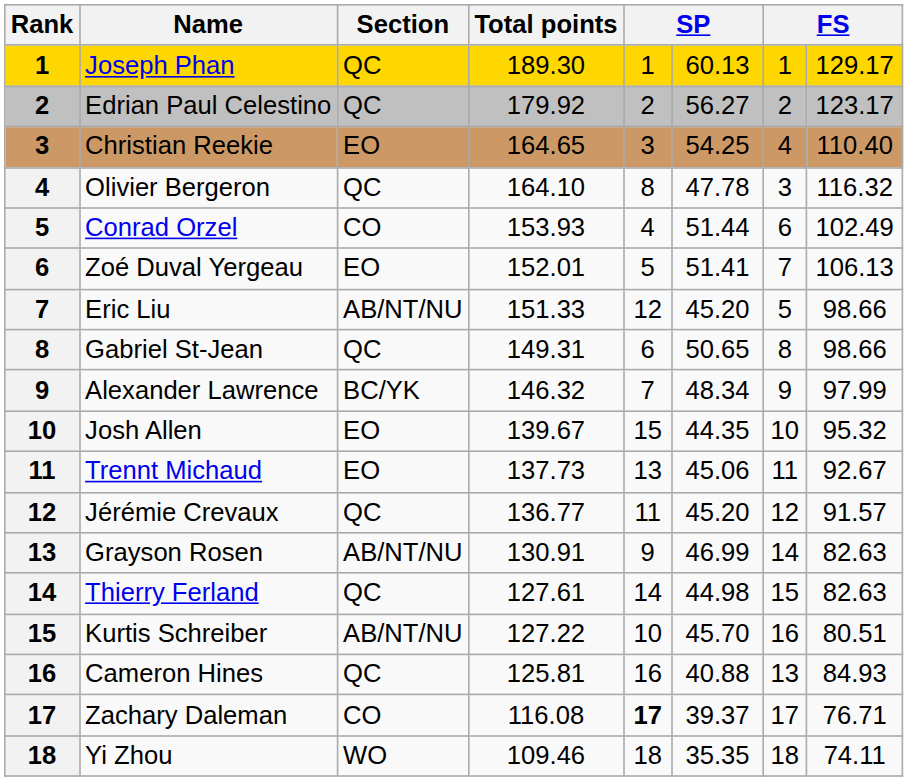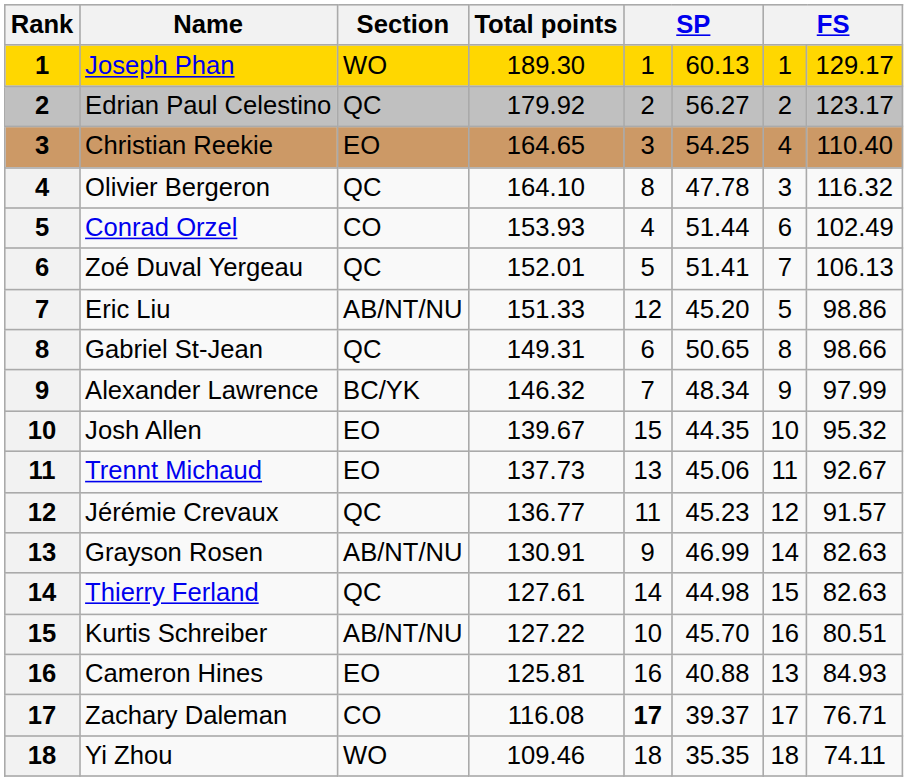Joseph Phan | Section: QC -> WO
Zoé Duval Yergeau | Section: EO -> QC
Eric Liu | column 8: 98.66 -> 98.86
Jérémie Crevaux | column 6: 45.20 -> 45.23
Cameron Hines | Section: QC -> EO
